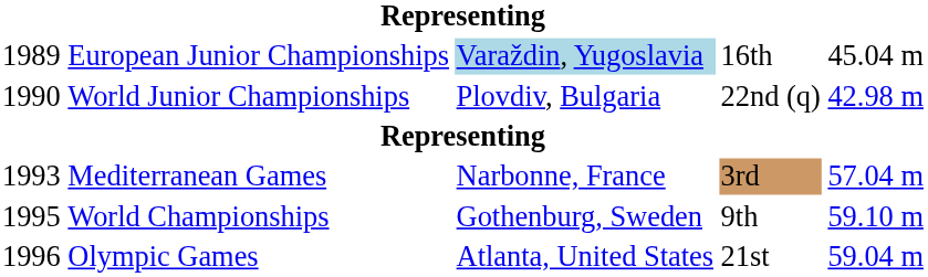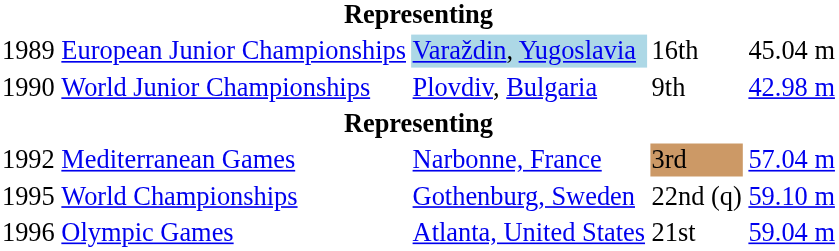World Junior Championships | column 4: 22nd (q) -> 9th
Mediterranean Games | column 1: 1993 -> 1992
World Championships | column 4: 9th -> 22nd (q)
